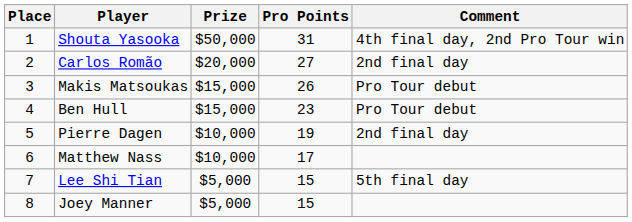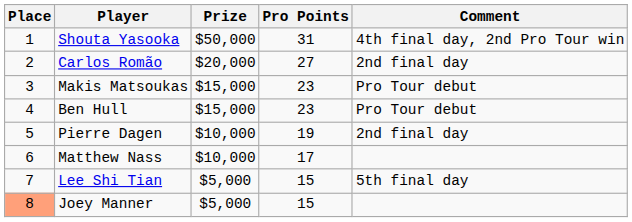Makis Matsoukas | Pro Points: 26 -> 23
Joey Manner | Place: no background -> lightsalmon background
